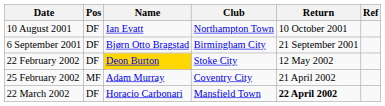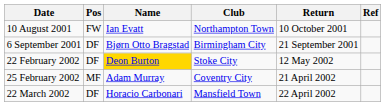10 August 2001 | Pos: DF -> FW
22 March 2002 | Return: bold -> normal
